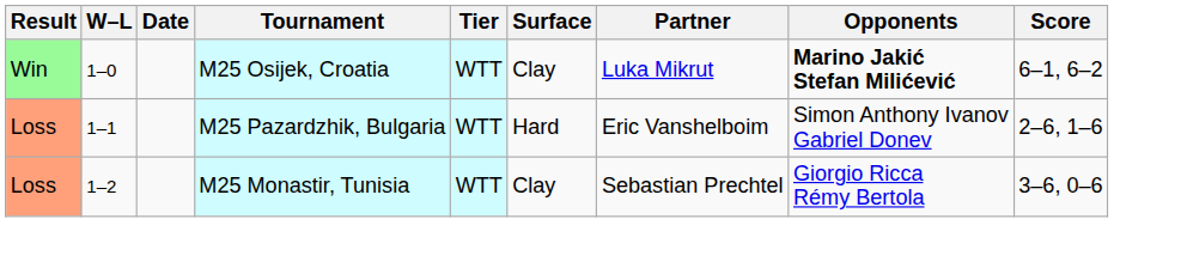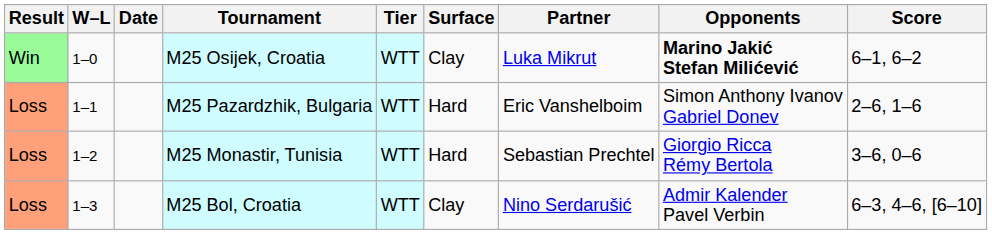M25 Monastir, Tunisia | Surface: Clay -> Hard
+ row: Loss | 1–3 | M25 Bol, Croatia | WTT | Clay | Nino Serdarušić | Admir Kalender Pavel Verbin | 6–3, 4–6, [6–10]
